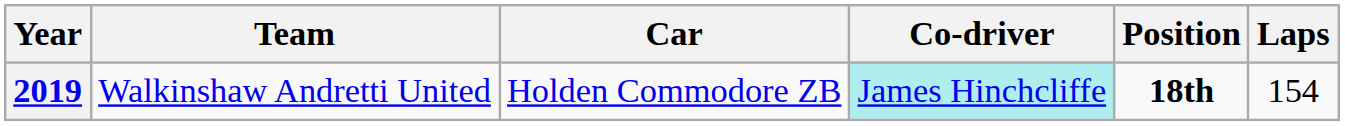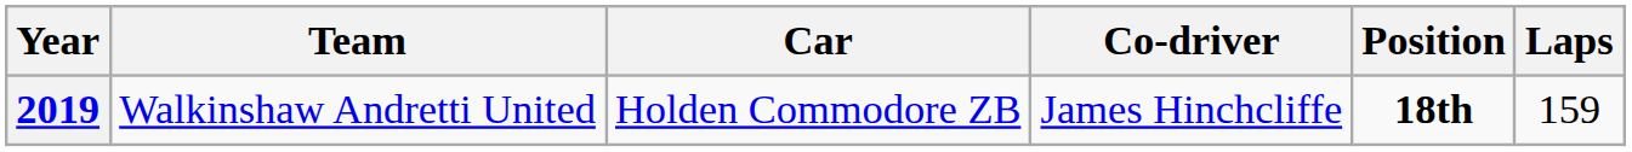2019 | Co-driver: paleturquoise background -> no background
2019 | Laps: 154 -> 159
